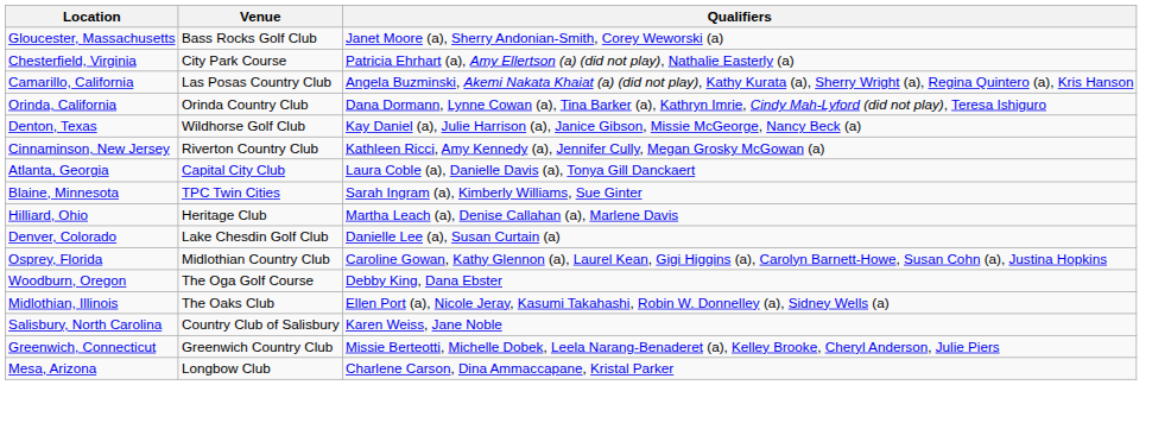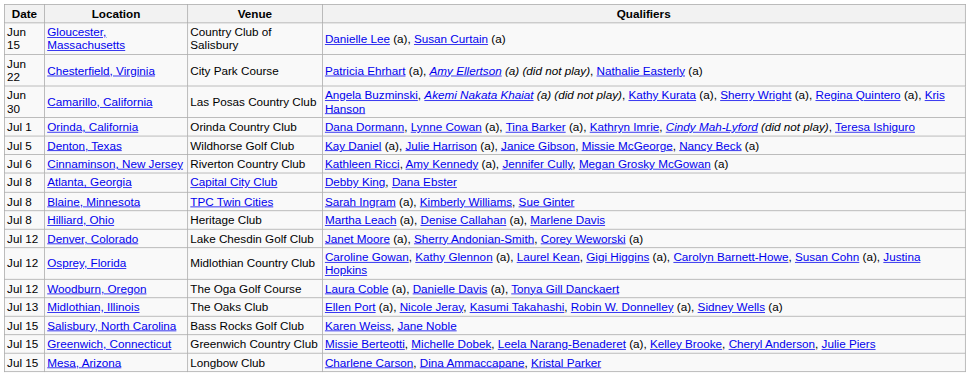+ column: Date | Jun 15 | Jun 22 | Jun 30 | Jul 1 | Jul 5 | Jul 6 | Jul 8 | Jul 8 | Jul 8 | Jul 12 | Jul 12 | Jul 12 | Jul 13 | Jul 15 | Jul 15 | Jul 15
Gloucester, Massachusetts | Venue: Bass Rocks Golf Club -> Country Club of Salisbury
Gloucester, Massachusetts | Qualifiers: Janet Moore (a), Sherry Andonian-Smith, Corey Weworski (a) -> Danielle Lee (a), Susan Curtain (a)
Atlanta, Georgia | Qualifiers: Laura Coble (a), Danielle Davis (a), Tonya Gill Danckaert -> Debby King, Dana Ebster
Denver, Colorado | Qualifiers: Danielle Lee (a), Susan Curtain (a) -> Janet Moore (a), Sherry Andonian-Smith, Corey Weworski (a)
Woodburn, Oregon | Qualifiers: Debby King, Dana Ebster -> Laura Coble (a), Danielle Davis (a), Tonya Gill Danckaert
Salisbury, North Carolina | Venue: Country Club of Salisbury -> Bass Rocks Golf Club
